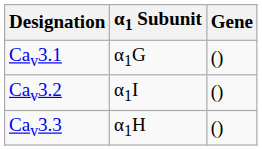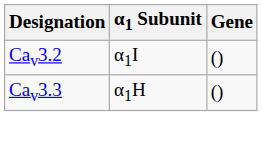- row: Cav3.1 | α1G | ()
